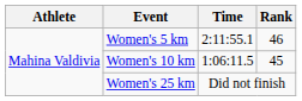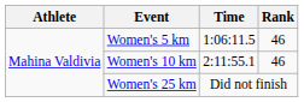Women's 5 km | Time: 2:11:55.1 -> 1:06:11.5
Women's 10 km | Time: 1:06:11.5 -> 2:11:55.1
Women's 10 km | Rank: 45 -> 46
